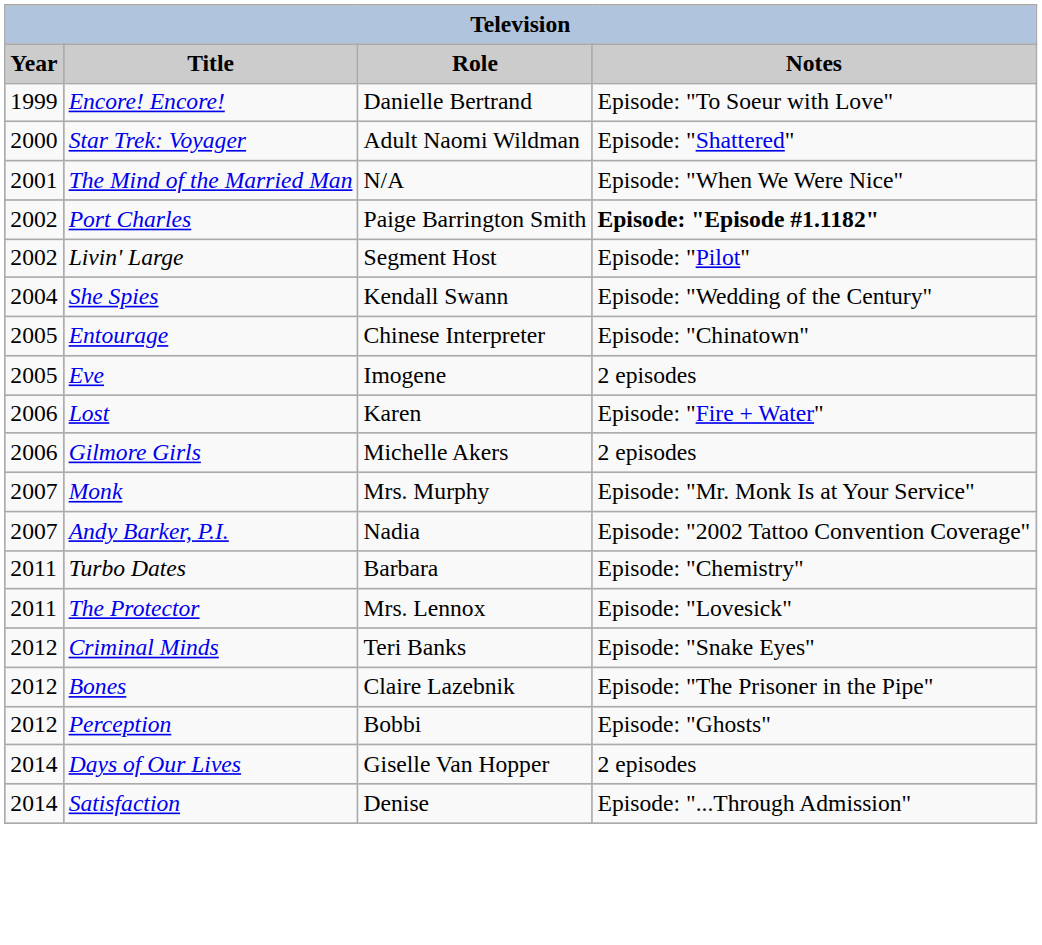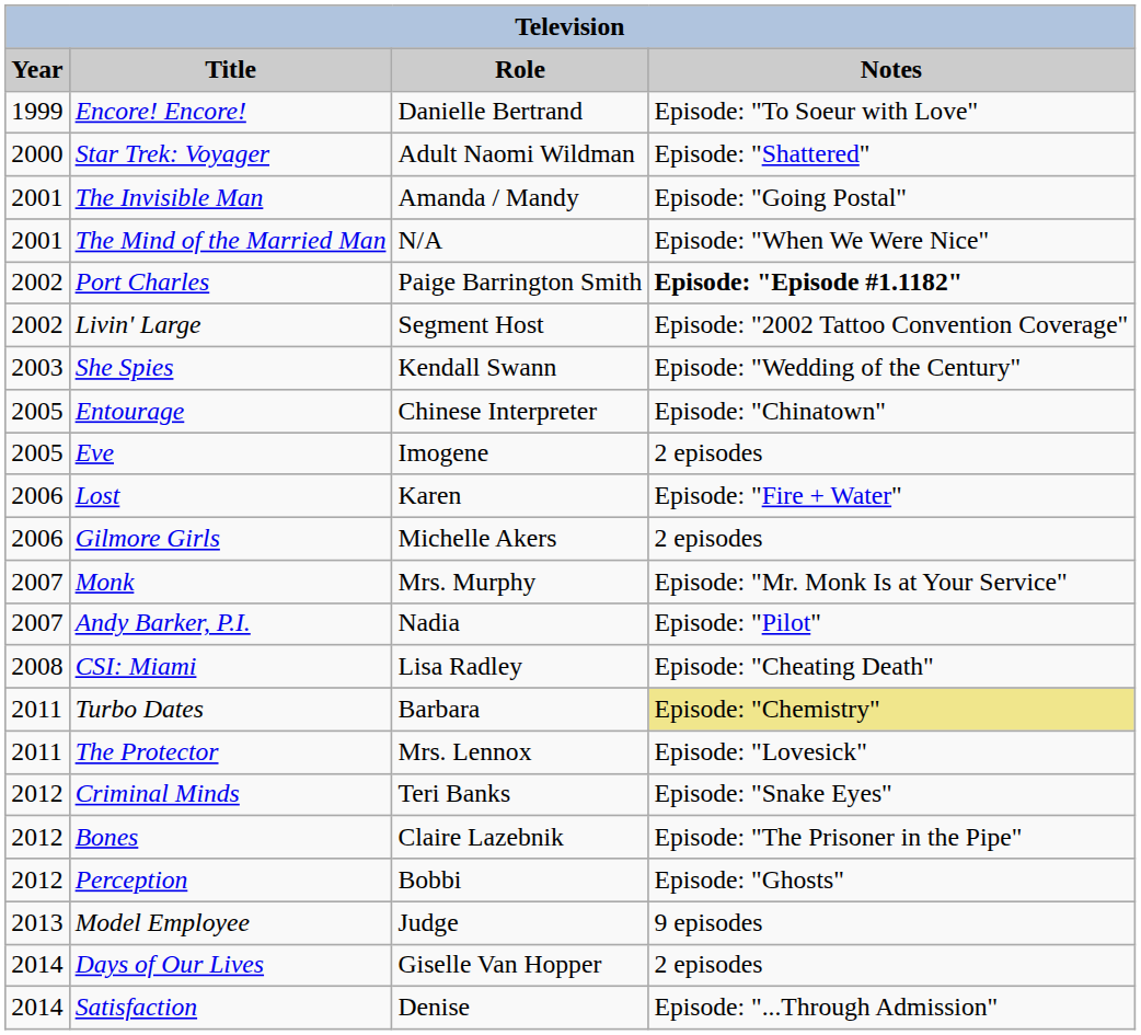+ row: 2001 | The Invisible Man | Amanda / Mandy | Episode: "Going Postal"
Livin' Large | Notes: Episode: "Pilot" -> Episode: "2002 Tattoo Convention Coverage"
She Spies | Year: 2004 -> 2003
Andy Barker, P.I. | Notes: Episode: "2002 Tattoo Convention Coverage" -> Episode: "Pilot"
+ row: 2008 | CSI: Miami | Lisa Radley | Episode: "Cheating Death"
Turbo Dates | Notes: no background -> khaki background
+ row: 2013 | Model Employee | Judge | 9 episodes
